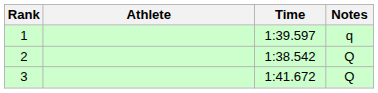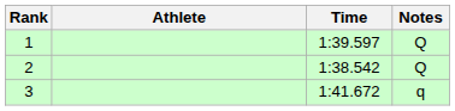1 | Notes: q -> Q
3 | Notes: Q -> q
